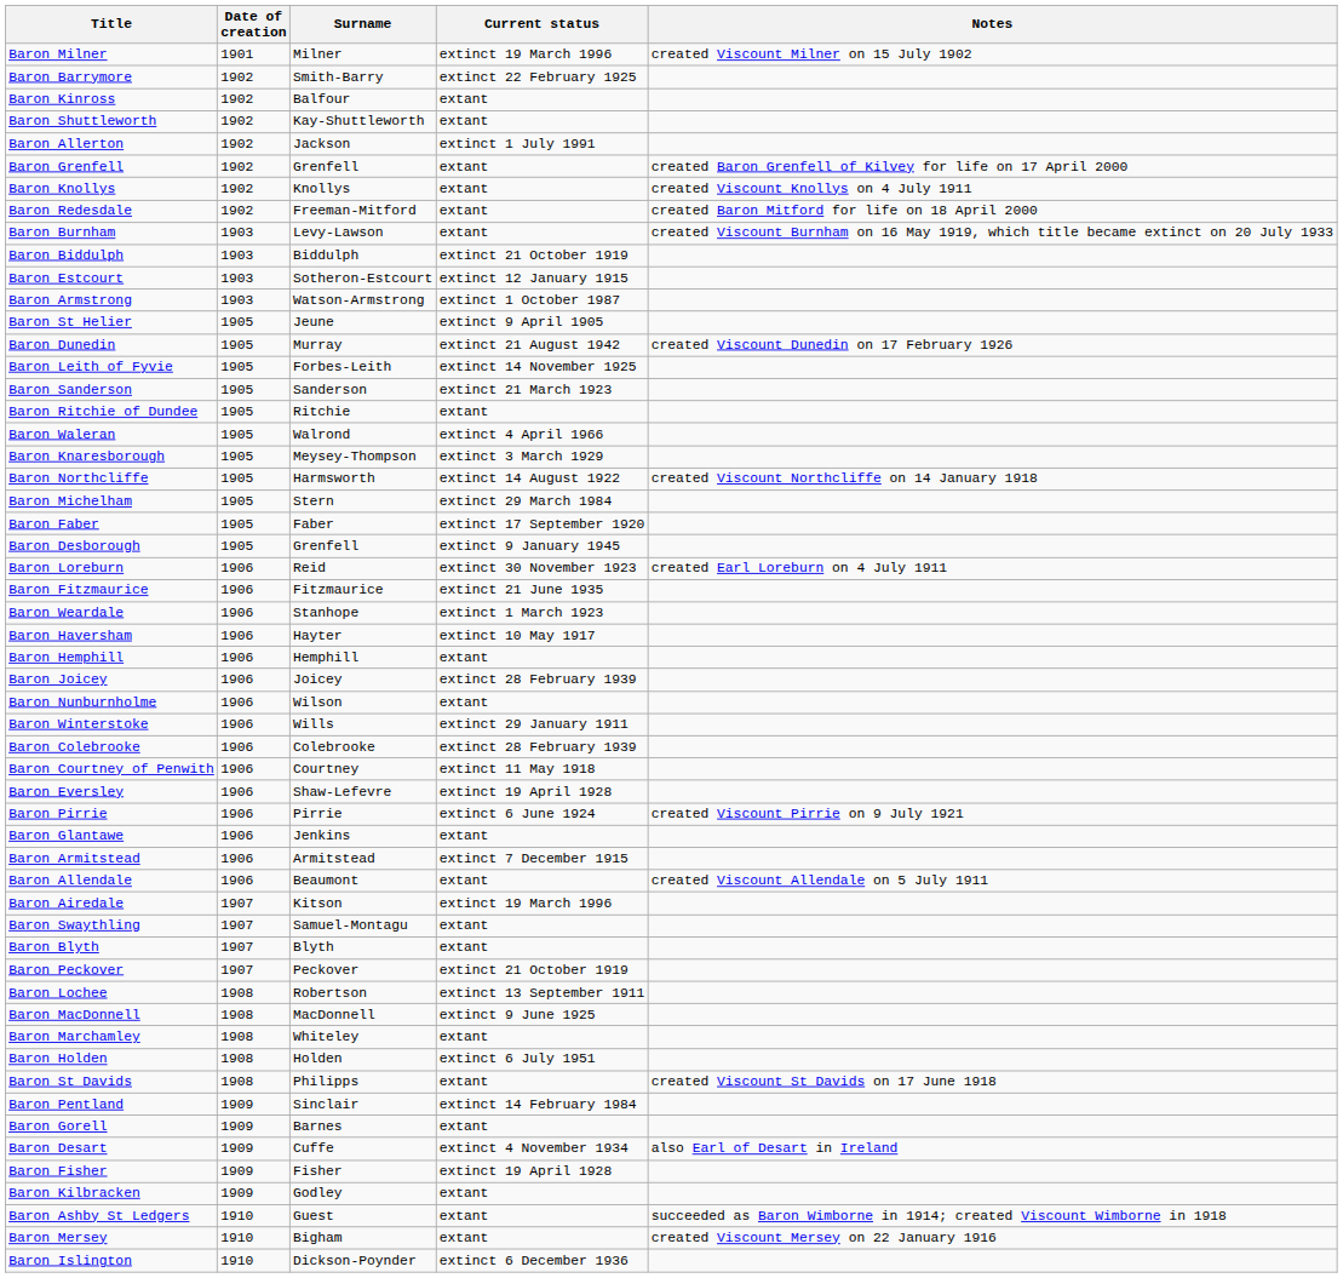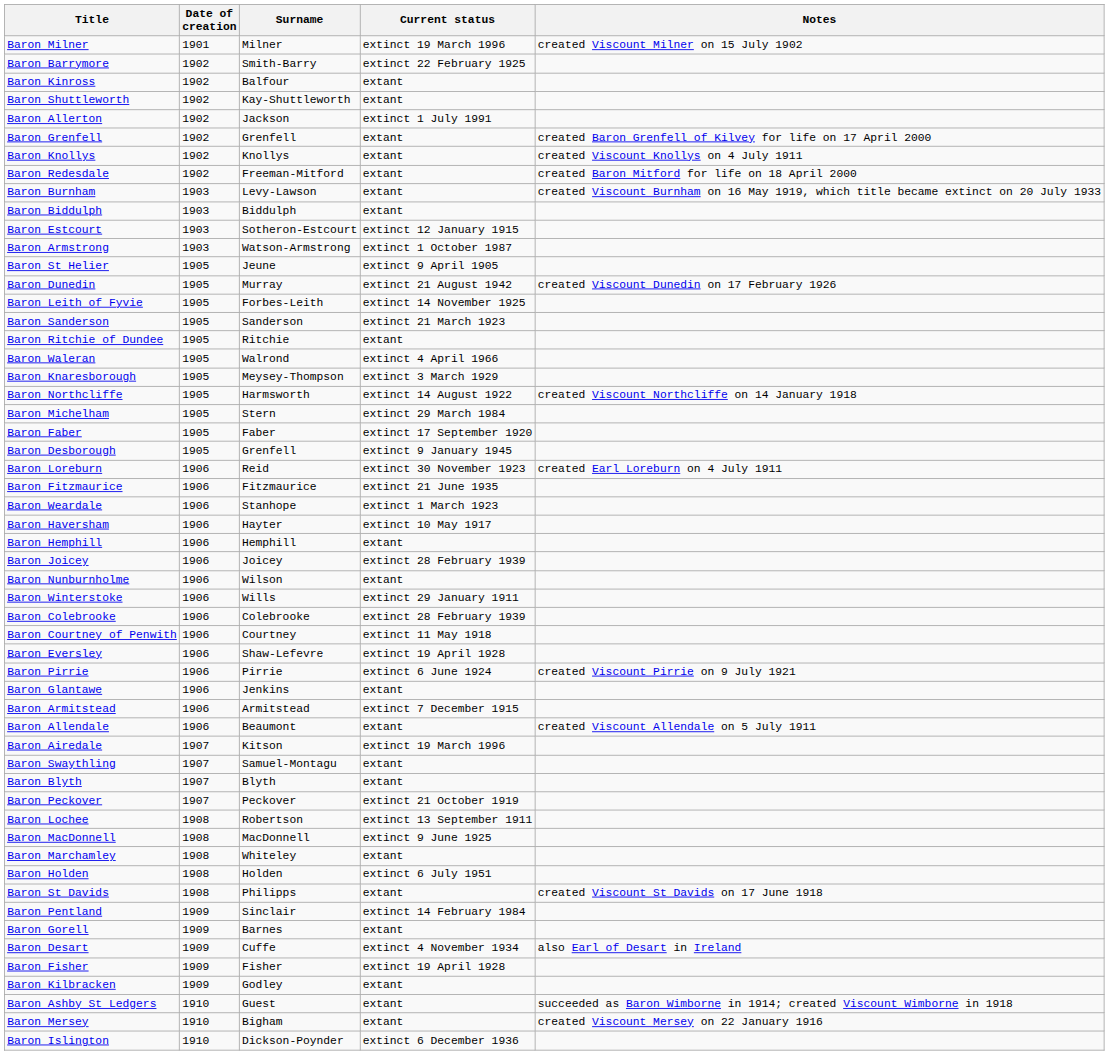Baron Biddulph | Current status: extinct 21 October 1919 -> extant
